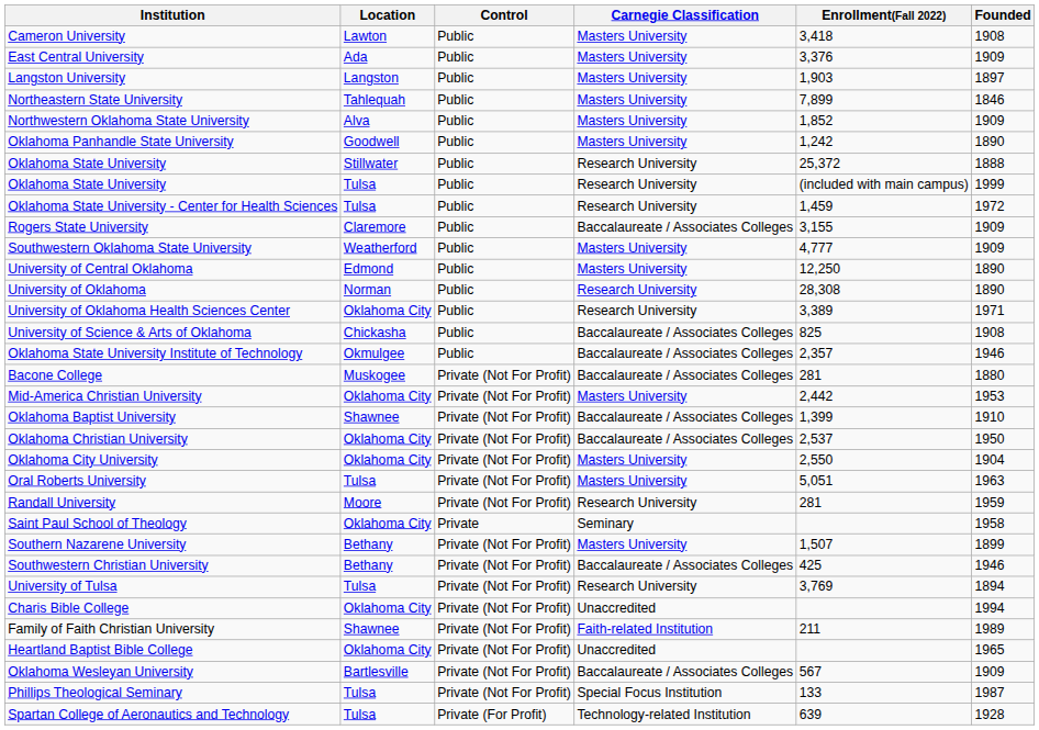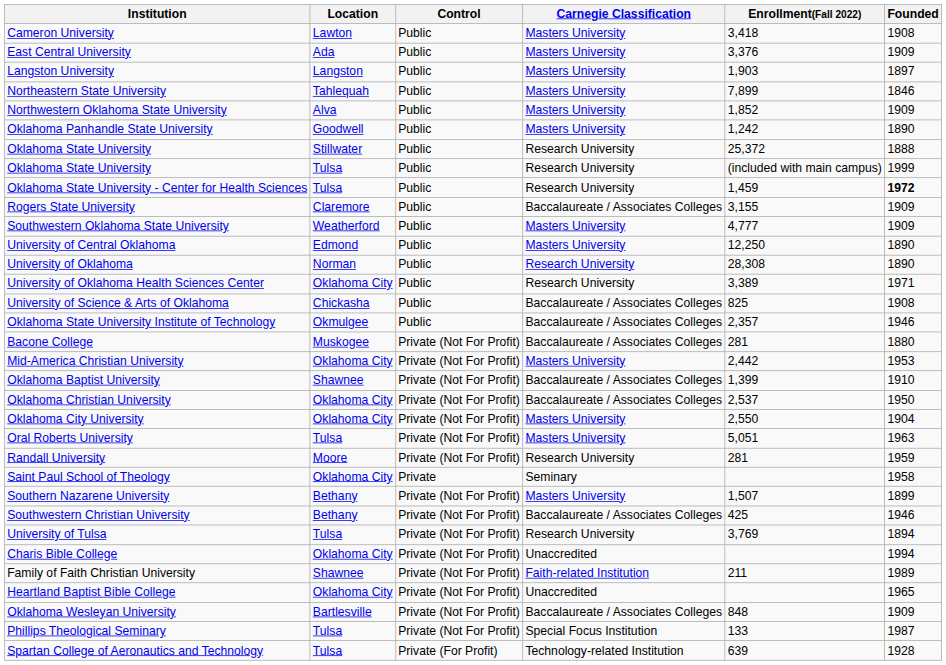Oklahoma State University - Center for Health Sciences | Founded: normal -> bold
Oklahoma Wesleyan University | Enrollment(Fall 2022): 567 -> 848
